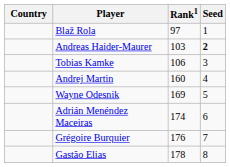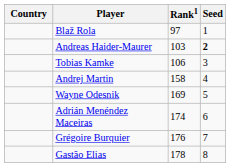Andrej Martin | Rank1: 160 -> 158
